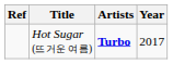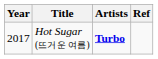columns swapped: Year <-> Ref
